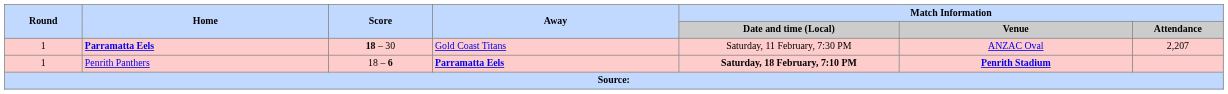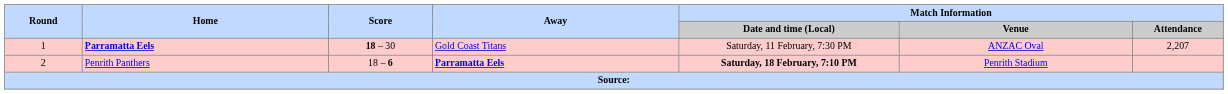Penrith Panthers | Round: 1 -> 2
Penrith Panthers | Match Information / Venue: bold -> normal
